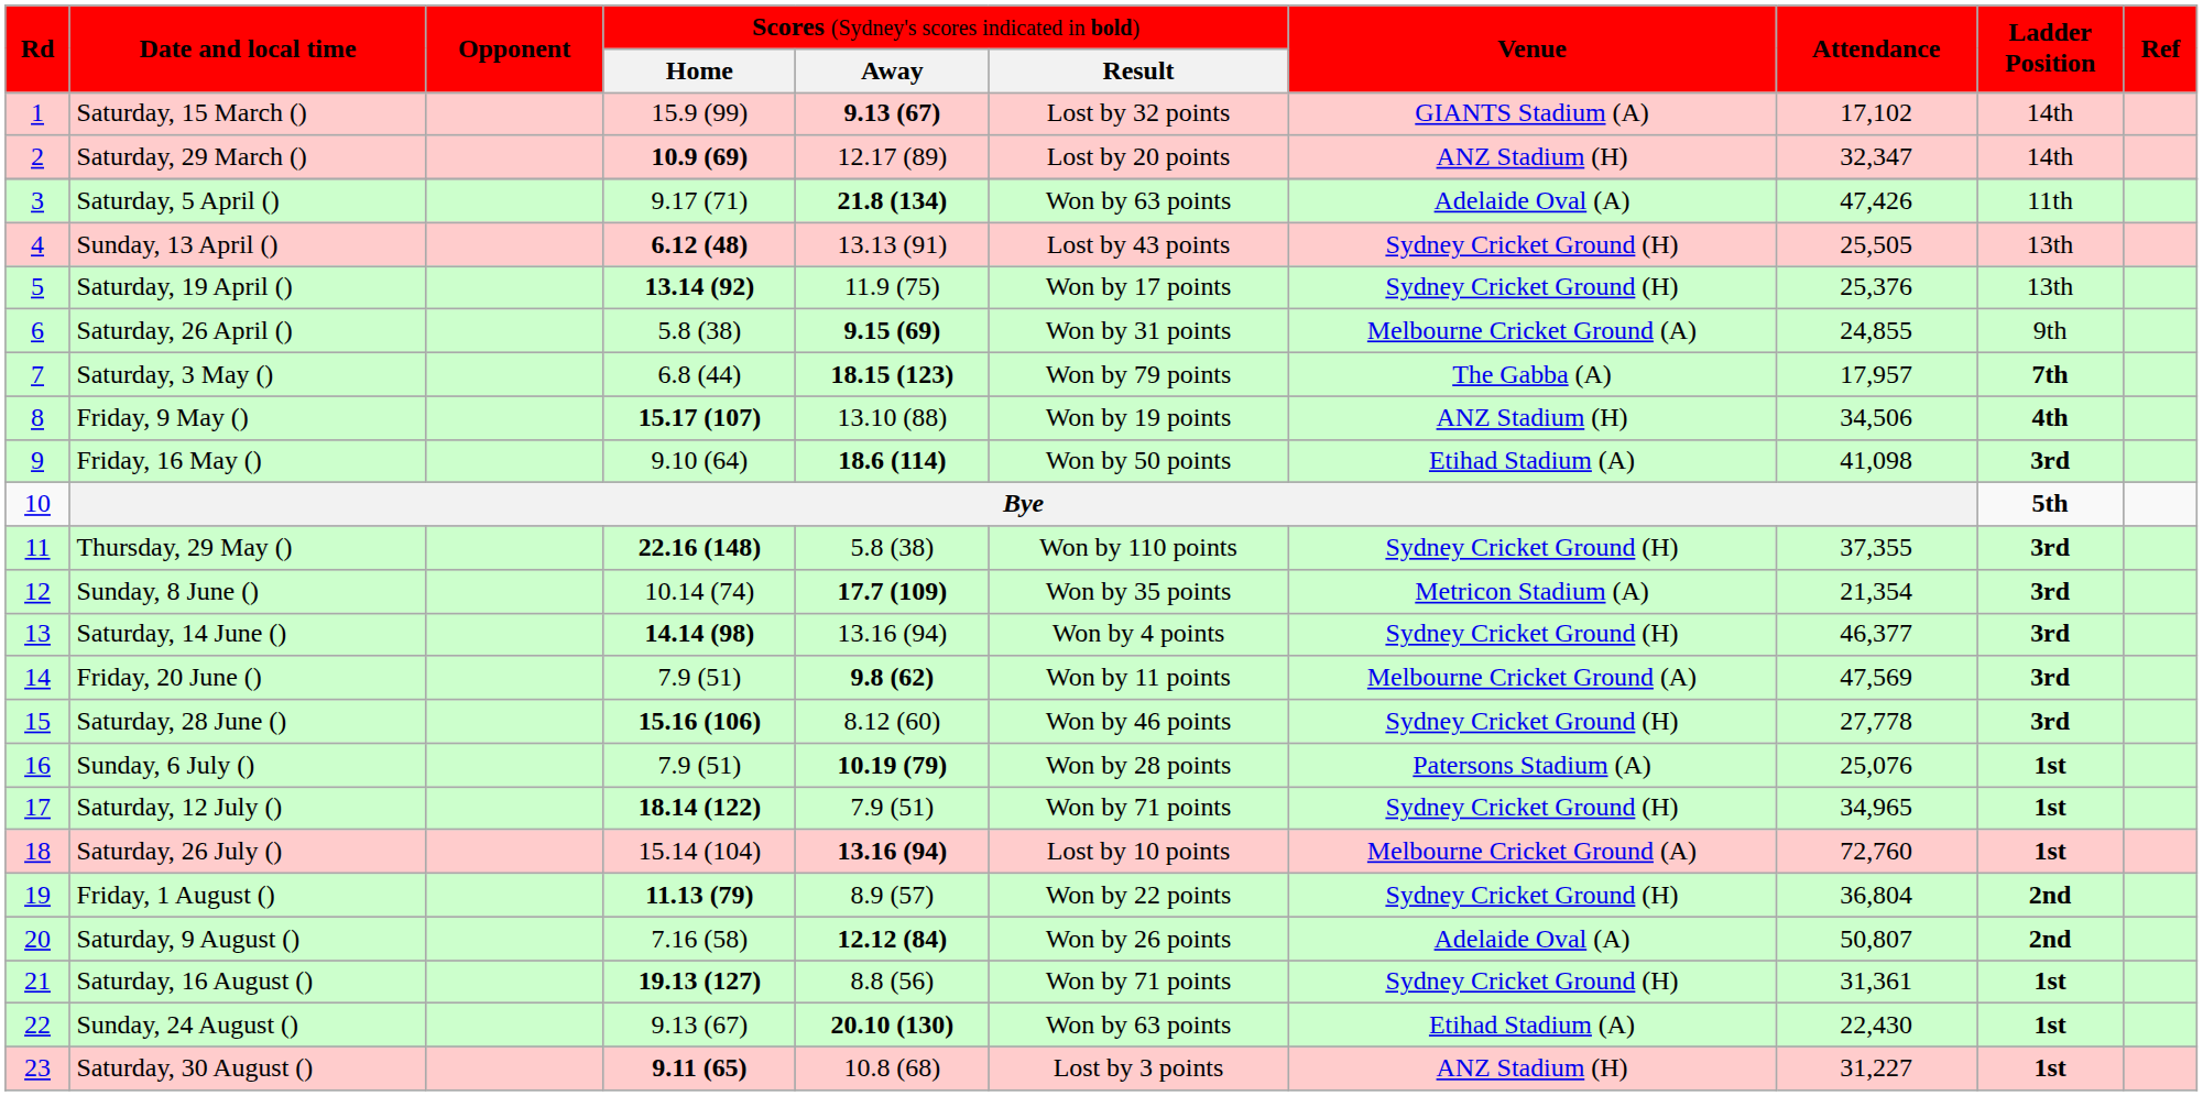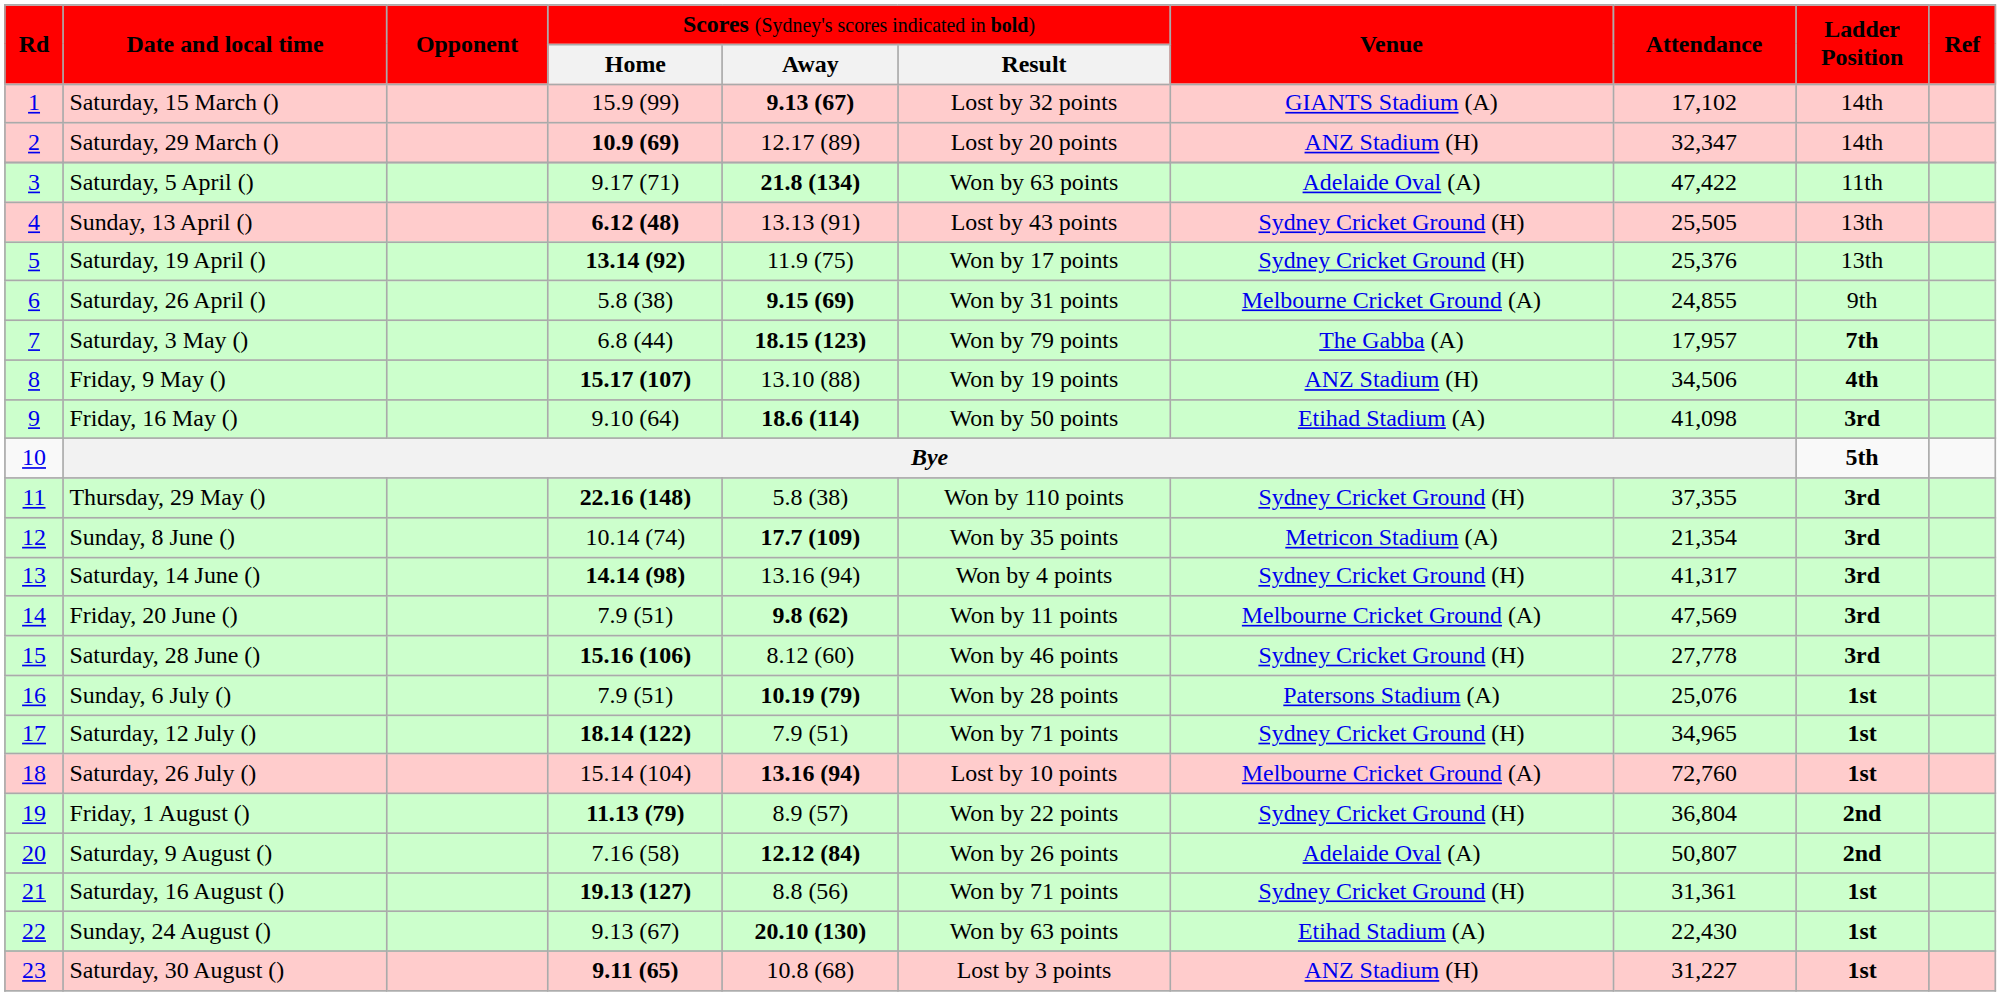Saturday, 5 April () | column 8: 47,426 -> 47,422
Saturday, 14 June () | column 8: 46,377 -> 41,317
